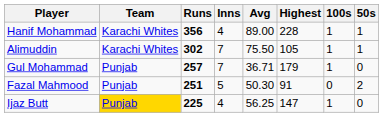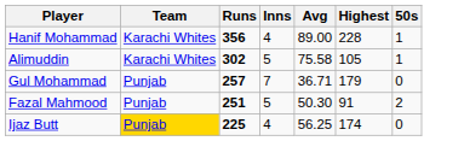- column: 100s | 1 | 1 | 1 | 0 | 1
Alimuddin | Inns: 7 -> 5
Alimuddin | Avg: 75.50 -> 75.58
Ijaz Butt | Highest: 147 -> 174
